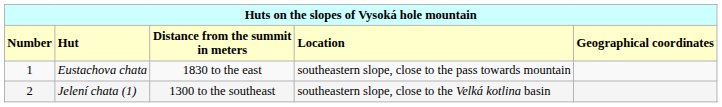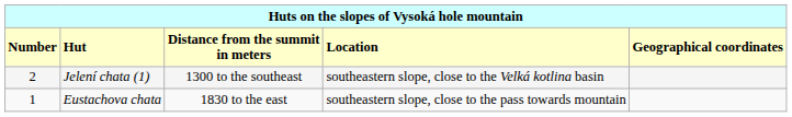rows swapped: Eustachova chata <-> Jelení chata (1)
